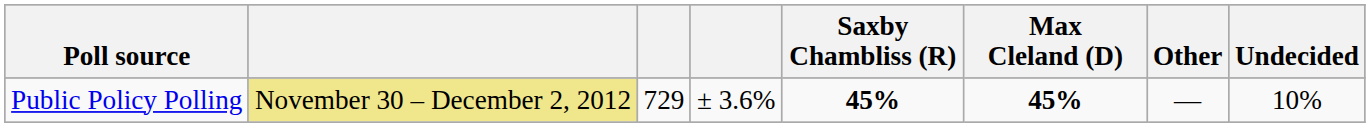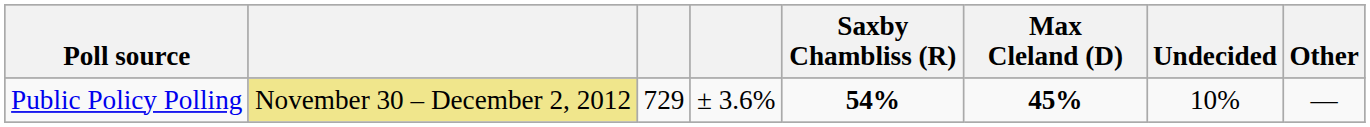columns swapped: Other <-> Undecided
Public Policy Polling | Saxby Chambliss (R): 45% -> 54%
